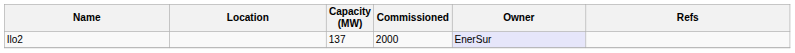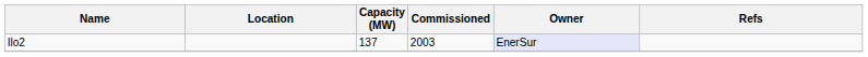Ilo2 | Commissioned: 2000 -> 2003
